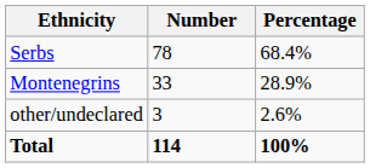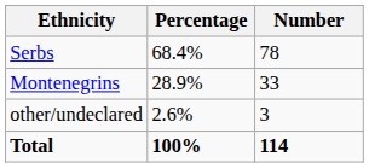columns swapped: Number <-> Percentage
